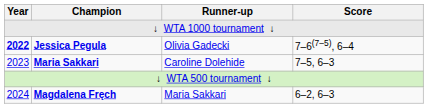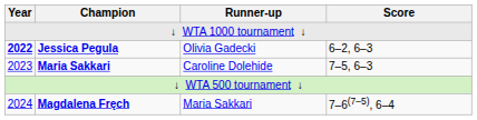Jessica Pegula | Score: 7–6(7–5), 6–4 -> 6–2, 6–3
Magdalena Fręch | Score: 6–2, 6–3 -> 7–6(7–5), 6–4
